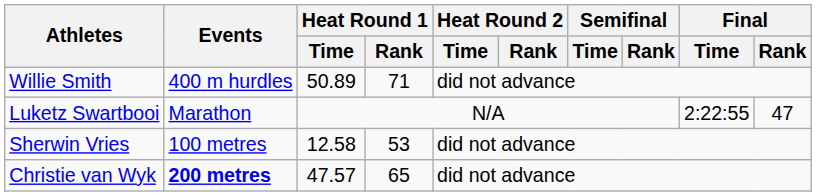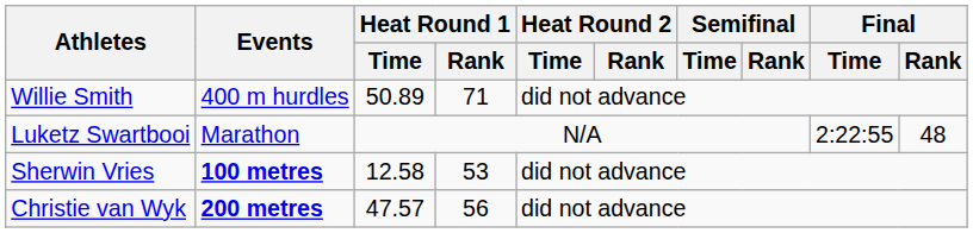Luketz Swartbooi | Final / Rank: 47 -> 48
Sherwin Vries | Events: normal -> bold
Christie van Wyk | Heat Round 1 / Rank: 65 -> 56
